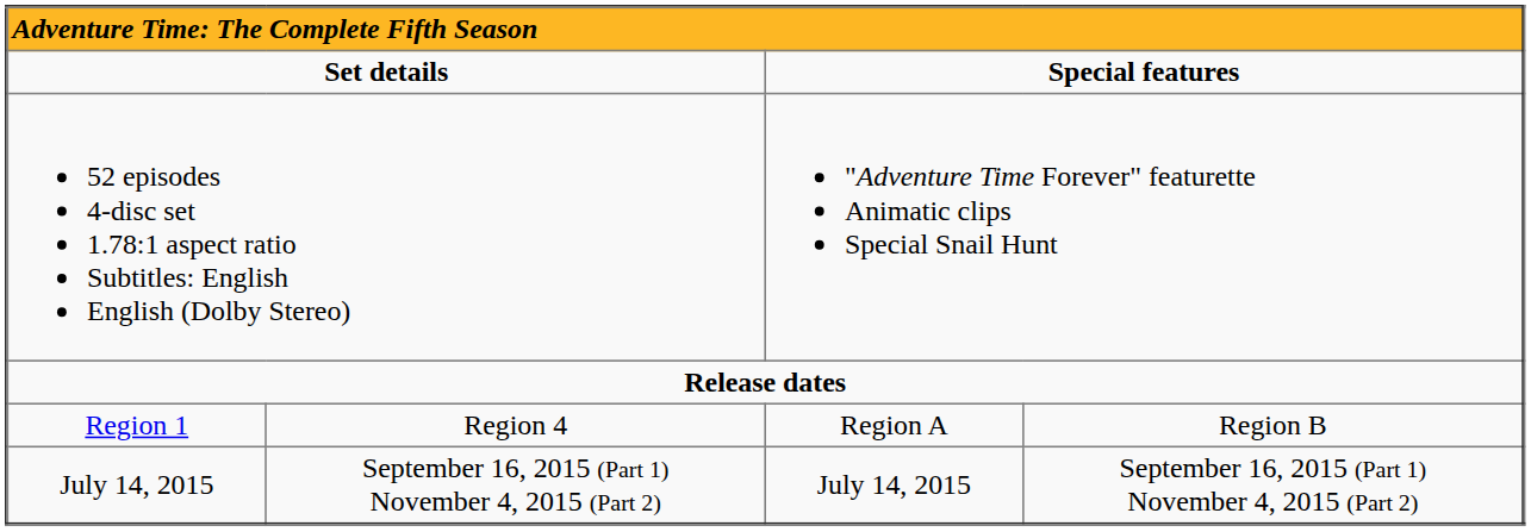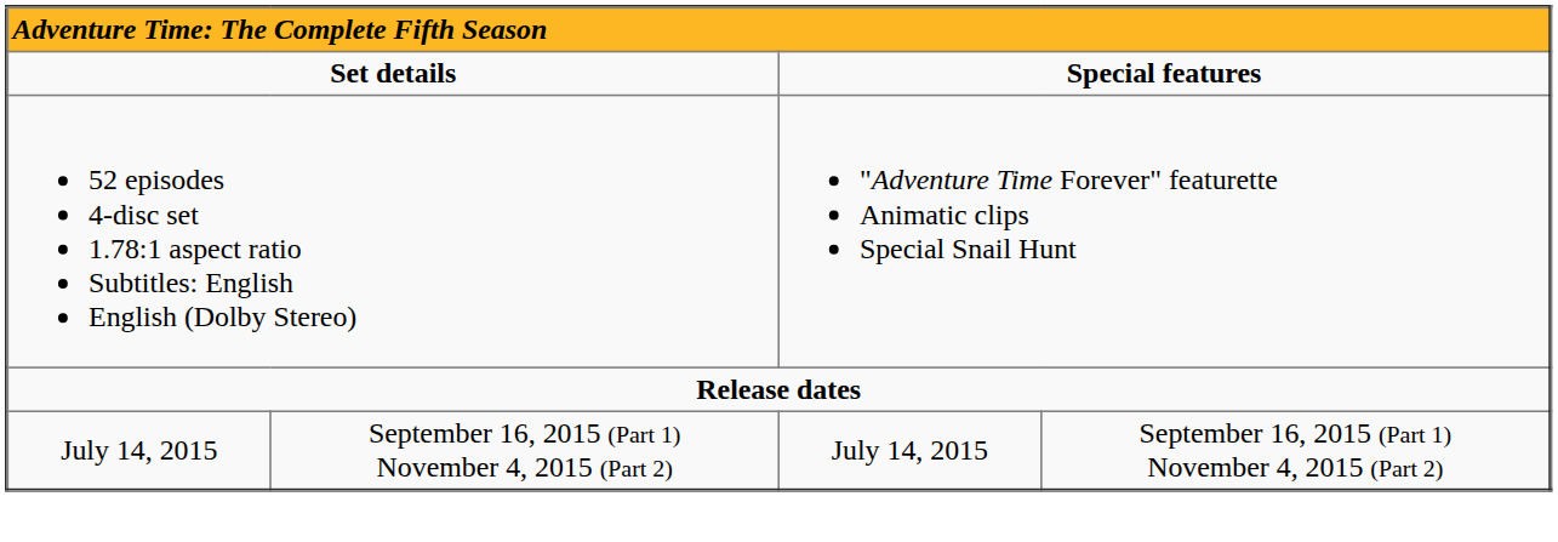- row: Region 1 | Region 4 | Region A | Region B
